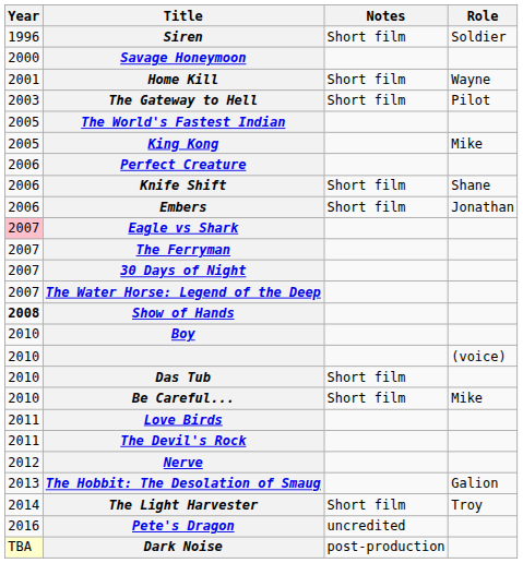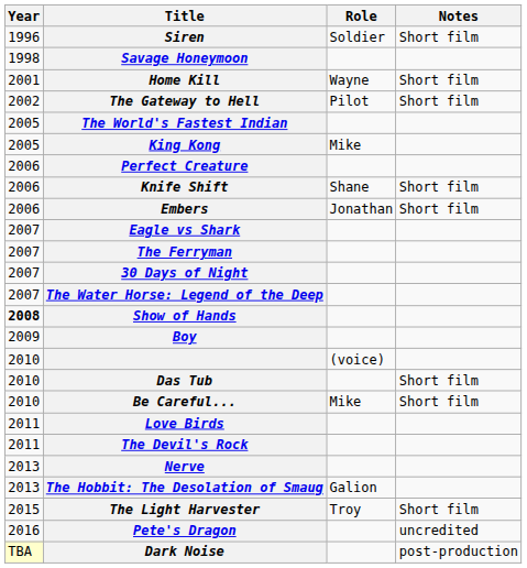columns swapped: Role <-> Notes
Savage Honeymoon | Year: 2000 -> 1998
The Gateway to Hell | Year: 2003 -> 2002
Eagle vs Shark | Year: pink background -> no background
Boy | Year: 2010 -> 2009
Nerve | Year: 2012 -> 2013
The Light Harvester | Year: 2014 -> 2015
